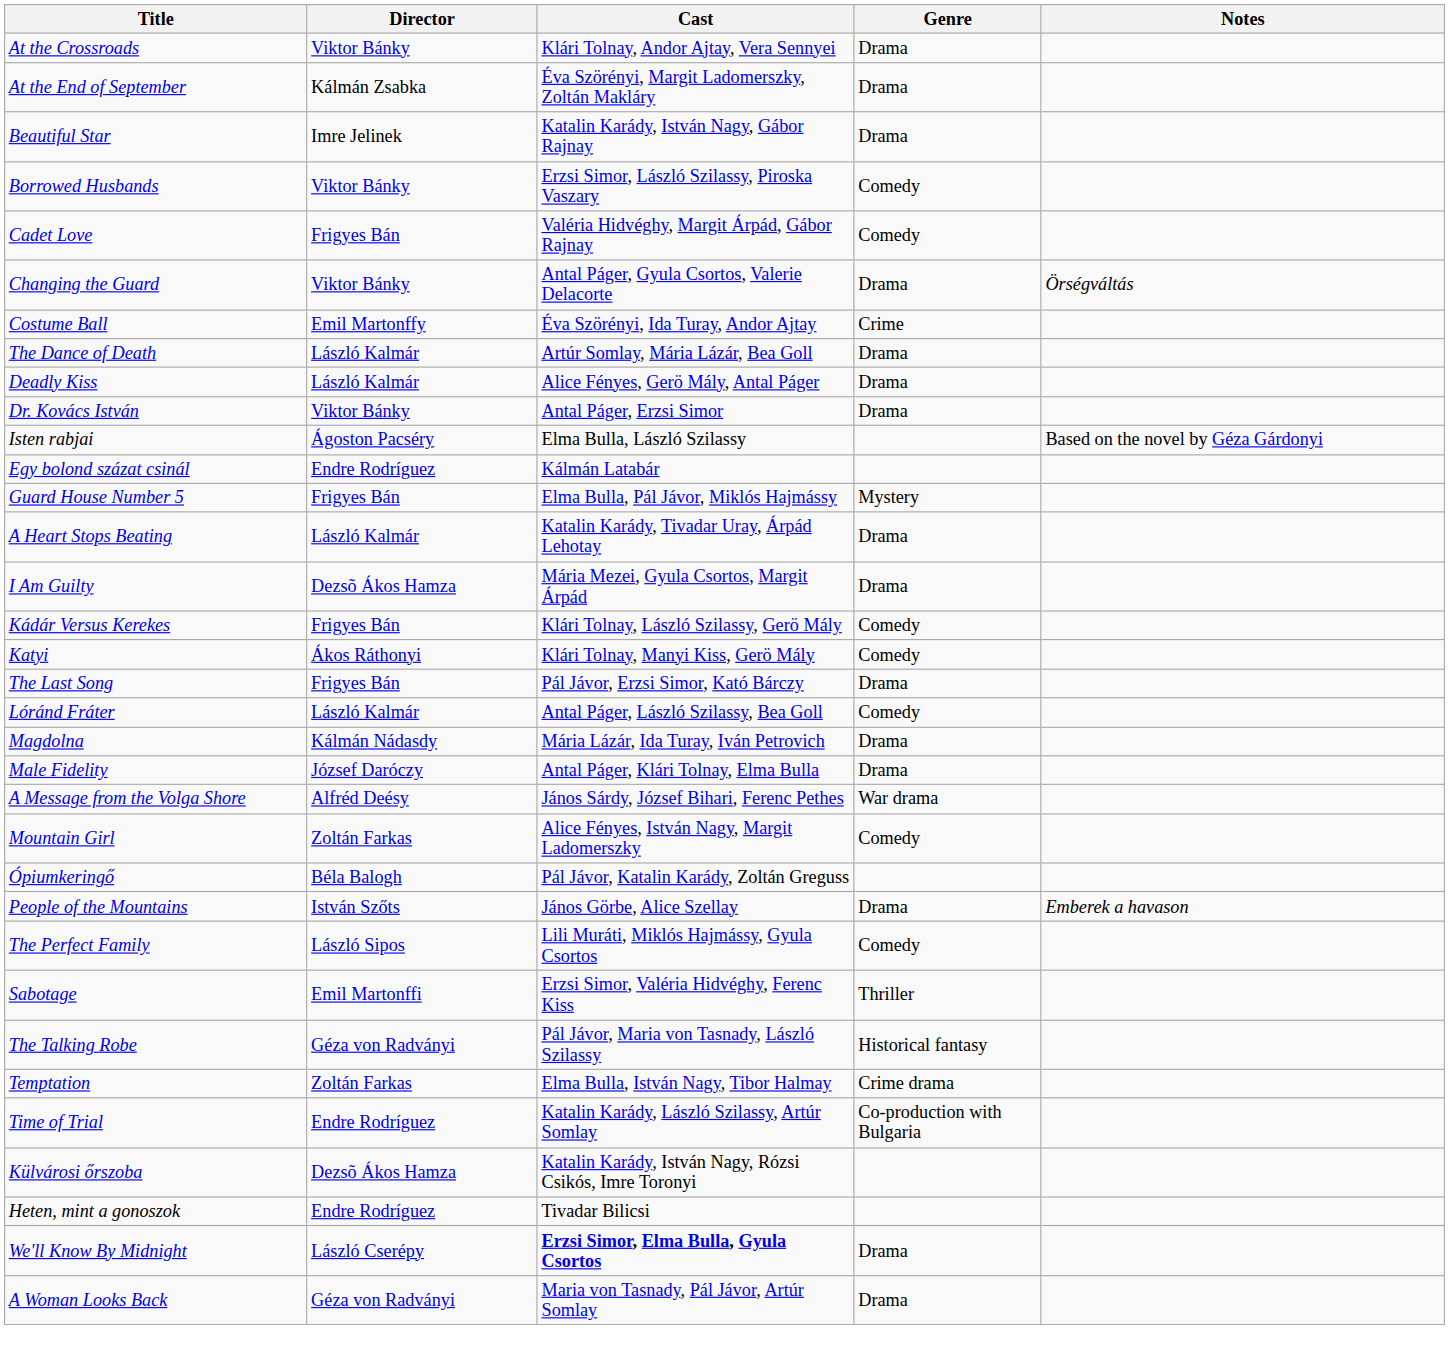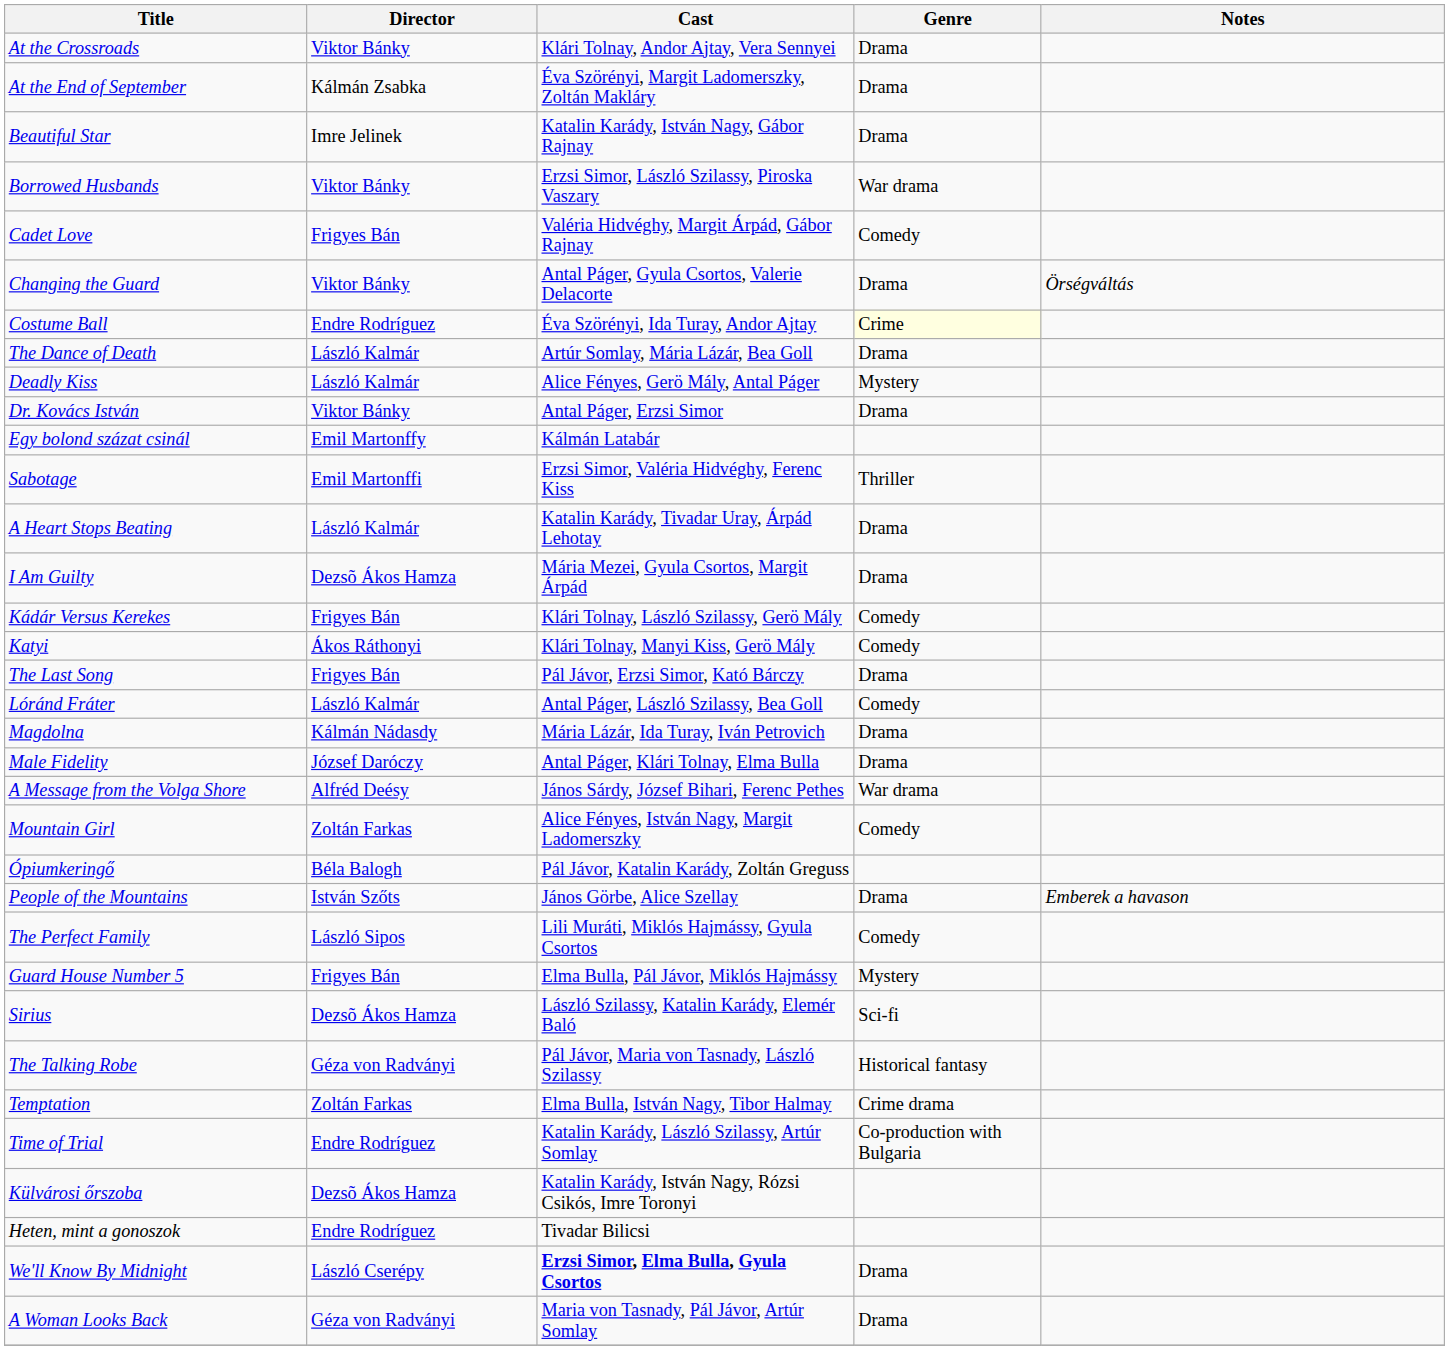Borrowed Husbands | Genre: Comedy -> War drama
Costume Ball | Director: Emil Martonffy -> Endre Rodríguez
Costume Ball | Genre: no background -> lightyellow background
Deadly Kiss | Genre: Drama -> Mystery
- row: Isten rabjai | Ágoston Pacséry | Elma Bulla, László Szilassy | Based on the novel by Géza Gárdonyi
Egy bolond százat csinál | Director: Endre Rodríguez -> Emil Martonffy
rows swapped: Guard House Number 5 <-> Sabotage
+ row: Sirius | Dezsõ Ákos Hamza | László Szilassy, Katalin Karády, Elemér Baló | Sci-fi
